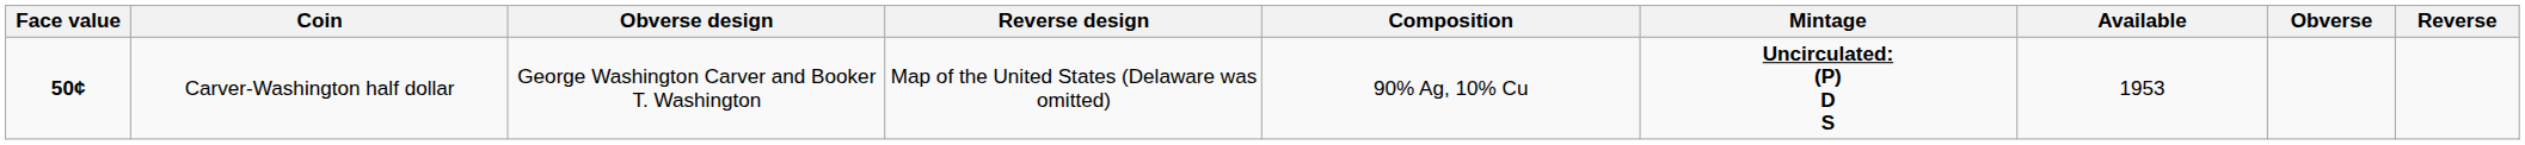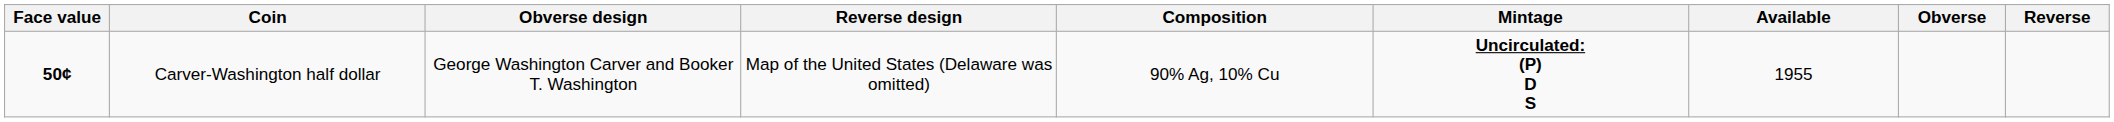Carver-Washington half dollar | Available: 1953 -> 1955
